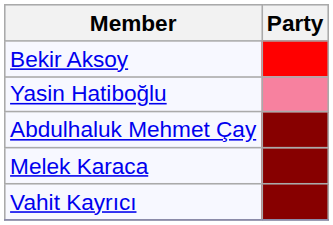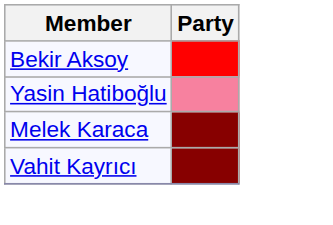- row: Abdulhaluk Mehmet Çay
